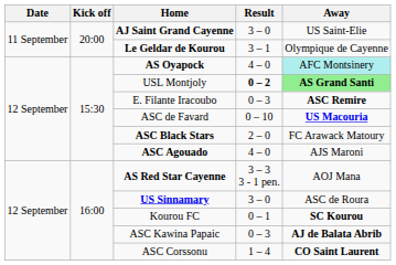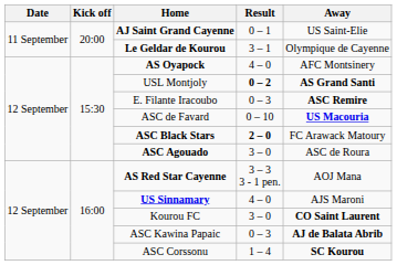AJ Saint Grand Cayenne | Result: 3 – 0 -> 0 – 1
AS Oyapock | Away: paleturquoise background -> no background
USL Montjoly | Away: lightgreen background -> no background
ASC Black Stars | Result: normal -> bold
ASC Agouado | Result: 4 – 0 -> 3 – 0
ASC Agouado | Away: AJS Maroni -> ASC de Roura
US Sinnamary | Result: 3 – 0 -> 4 – 0
US Sinnamary | Away: ASC de Roura -> AJS Maroni
Kourou FC | Result: 0 – 1 -> 3 – 0
Kourou FC | Away: SC Kourou -> CO Saint Laurent
ASC Corssonu | Away: CO Saint Laurent -> SC Kourou
